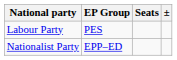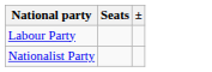- column: EP Group | PES | EPP–ED
